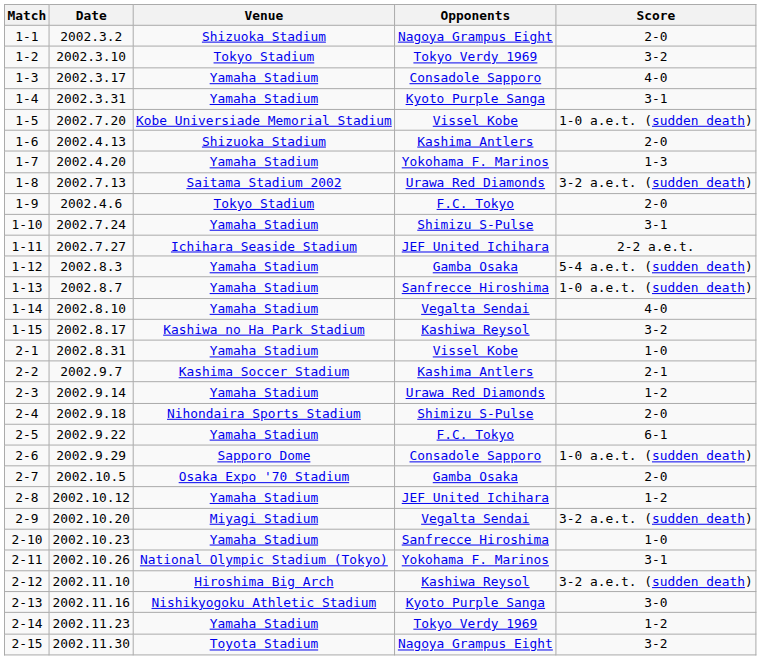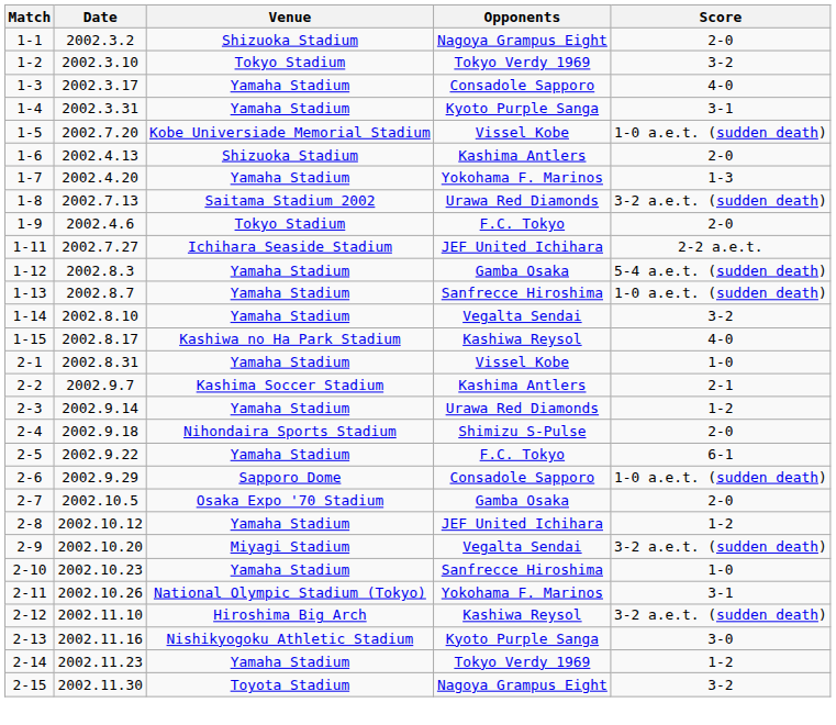- row: 1-10 | 2002.7.24 | Yamaha Stadium | Shimizu S-Pulse | 3-1
1-14 | Score: 4-0 -> 3-2
1-15 | Score: 3-2 -> 4-0
